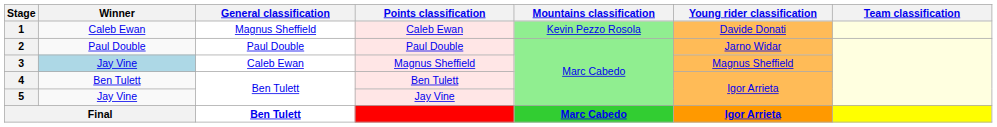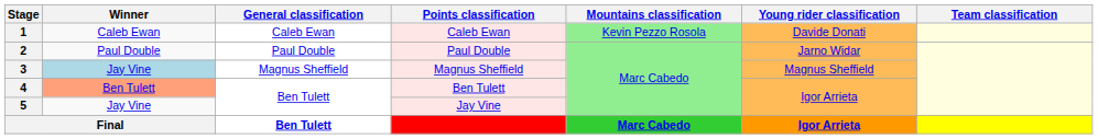1 | General classification: Magnus Sheffield -> Caleb Ewan
3 | General classification: Caleb Ewan -> Magnus Sheffield
4 | Winner: no background -> lightsalmon background
